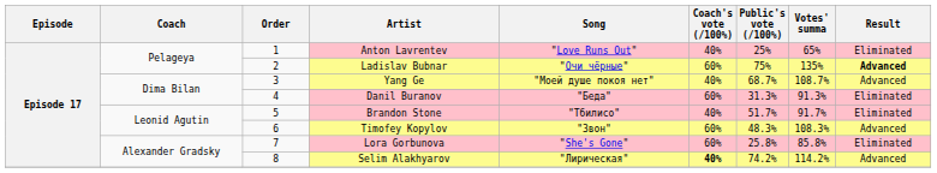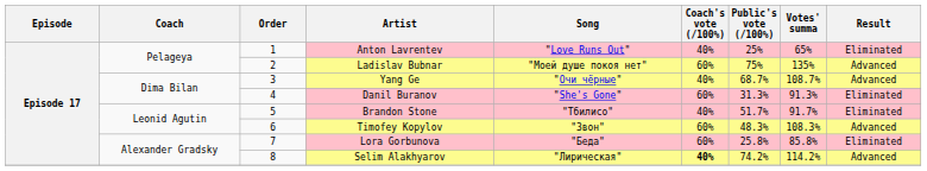Ladislav Bubnar | Song: "Очи чёрные" -> "Моей душе покоя нет"
Ladislav Bubnar | Result: bold -> normal
Yang Ge | Song: "Моей душе покоя нет" -> "Очи чёрные"
Danil Buranov | Song: "Беда" -> "She's Gone"
Lora Gorbunova | Song: "She's Gone" -> "Беда"
